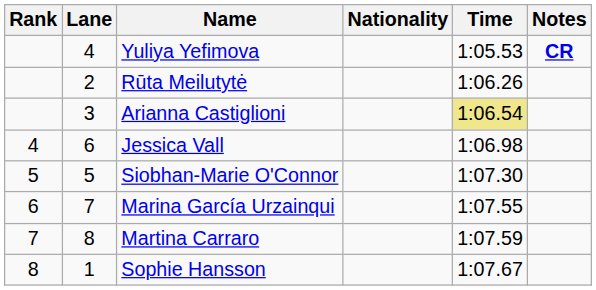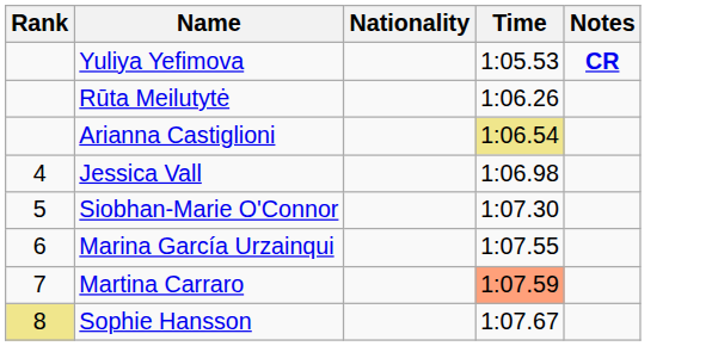- column: Lane | 4 | 2 | 3 | 6 | 5 | 7 | 8 | 1
Martina Carraro | Time: no background -> lightsalmon background
Sophie Hansson | Rank: no background -> khaki background
